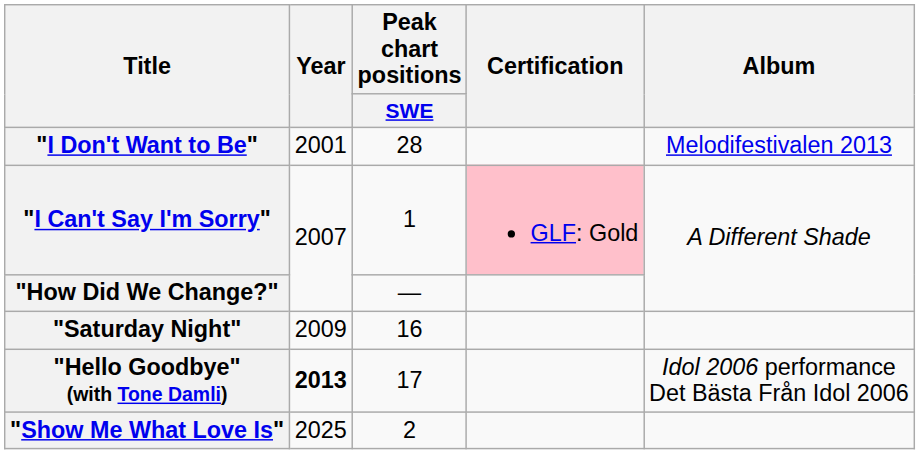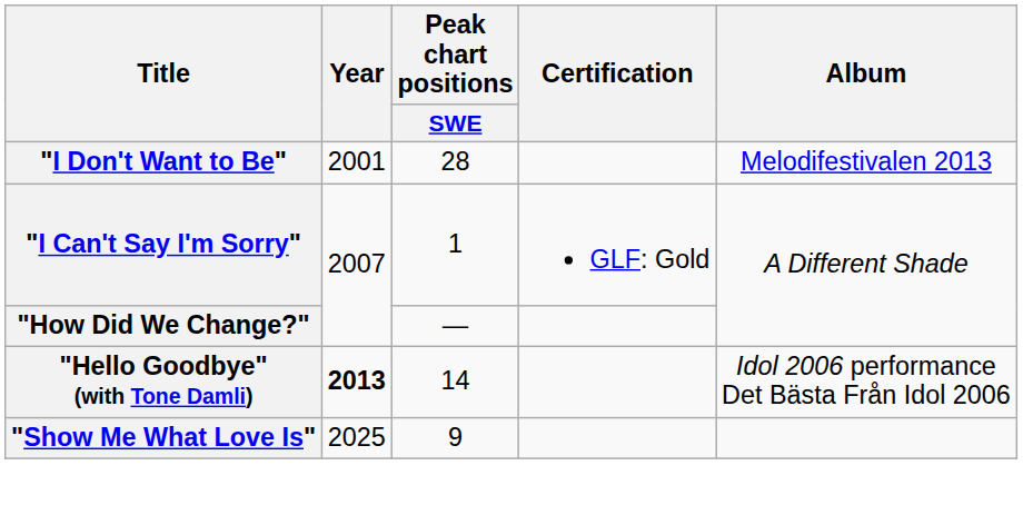"I Can't Say I'm Sorry" | Certification: pink background -> no background
- row: "Saturday Night" | 2009 | 16
"Hello Goodbye" (with Tone Damli) | Peak chart positions / SWE: 17 -> 14
"Show Me What Love Is" | Peak chart positions / SWE: 2 -> 9
